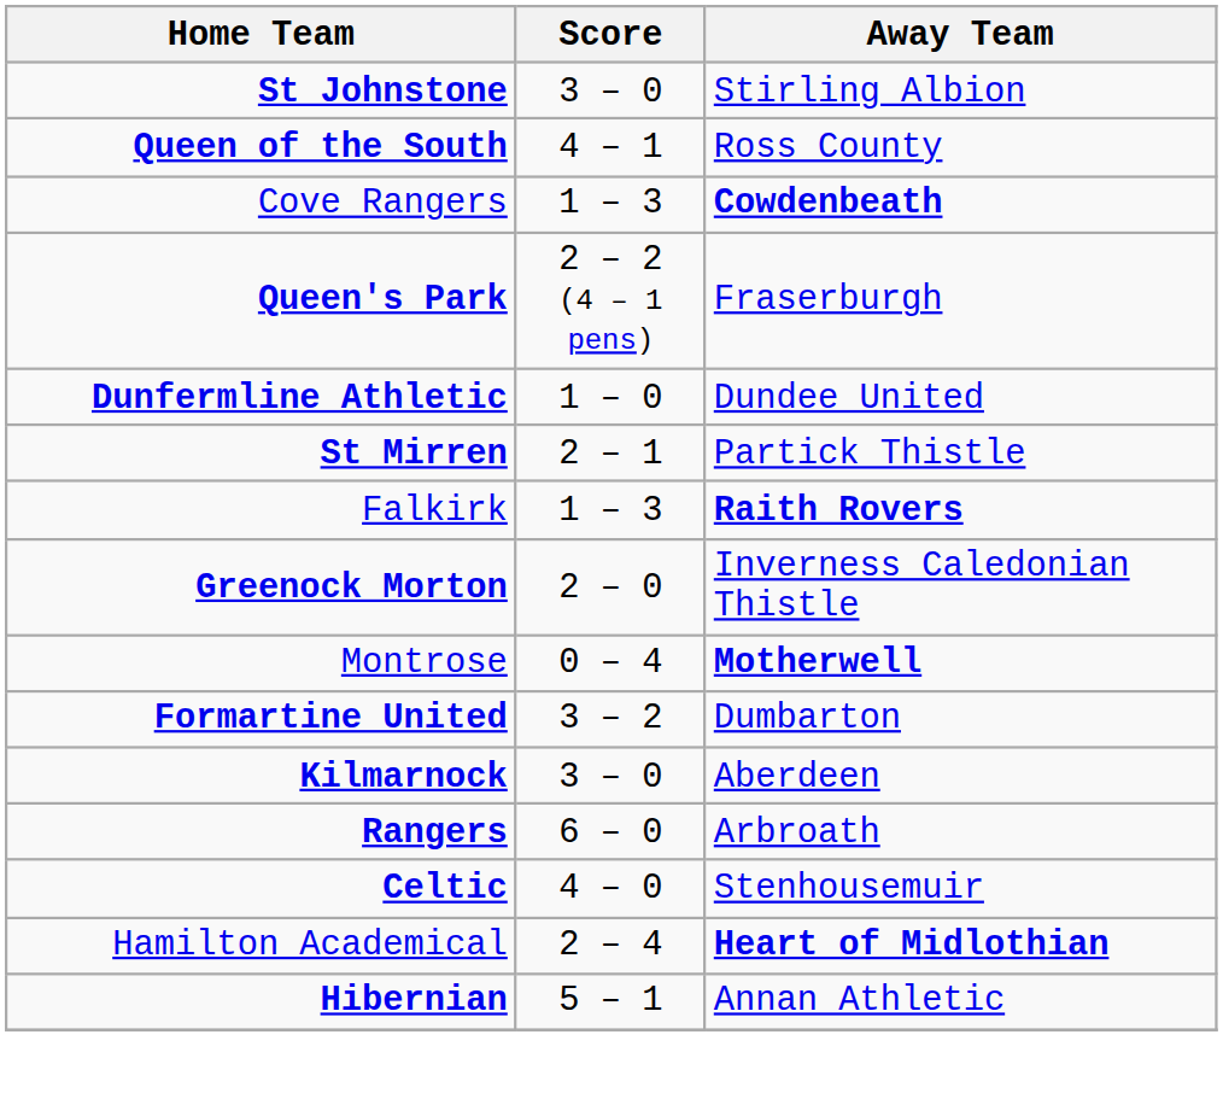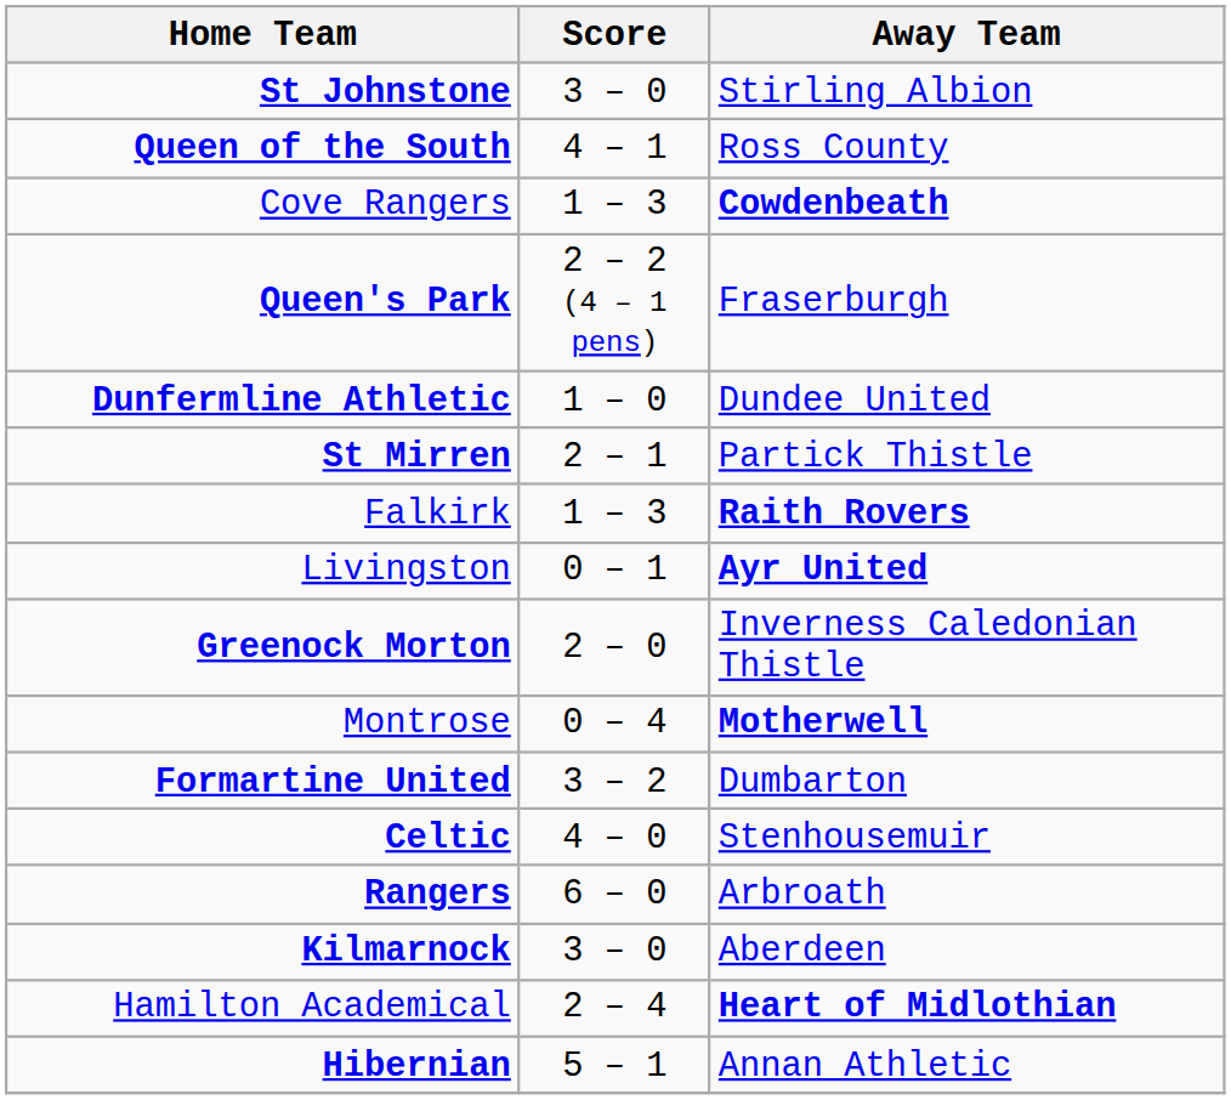+ row: Livingston | 0 – 1 | Ayr United
rows swapped: Kilmarnock <-> Celtic
